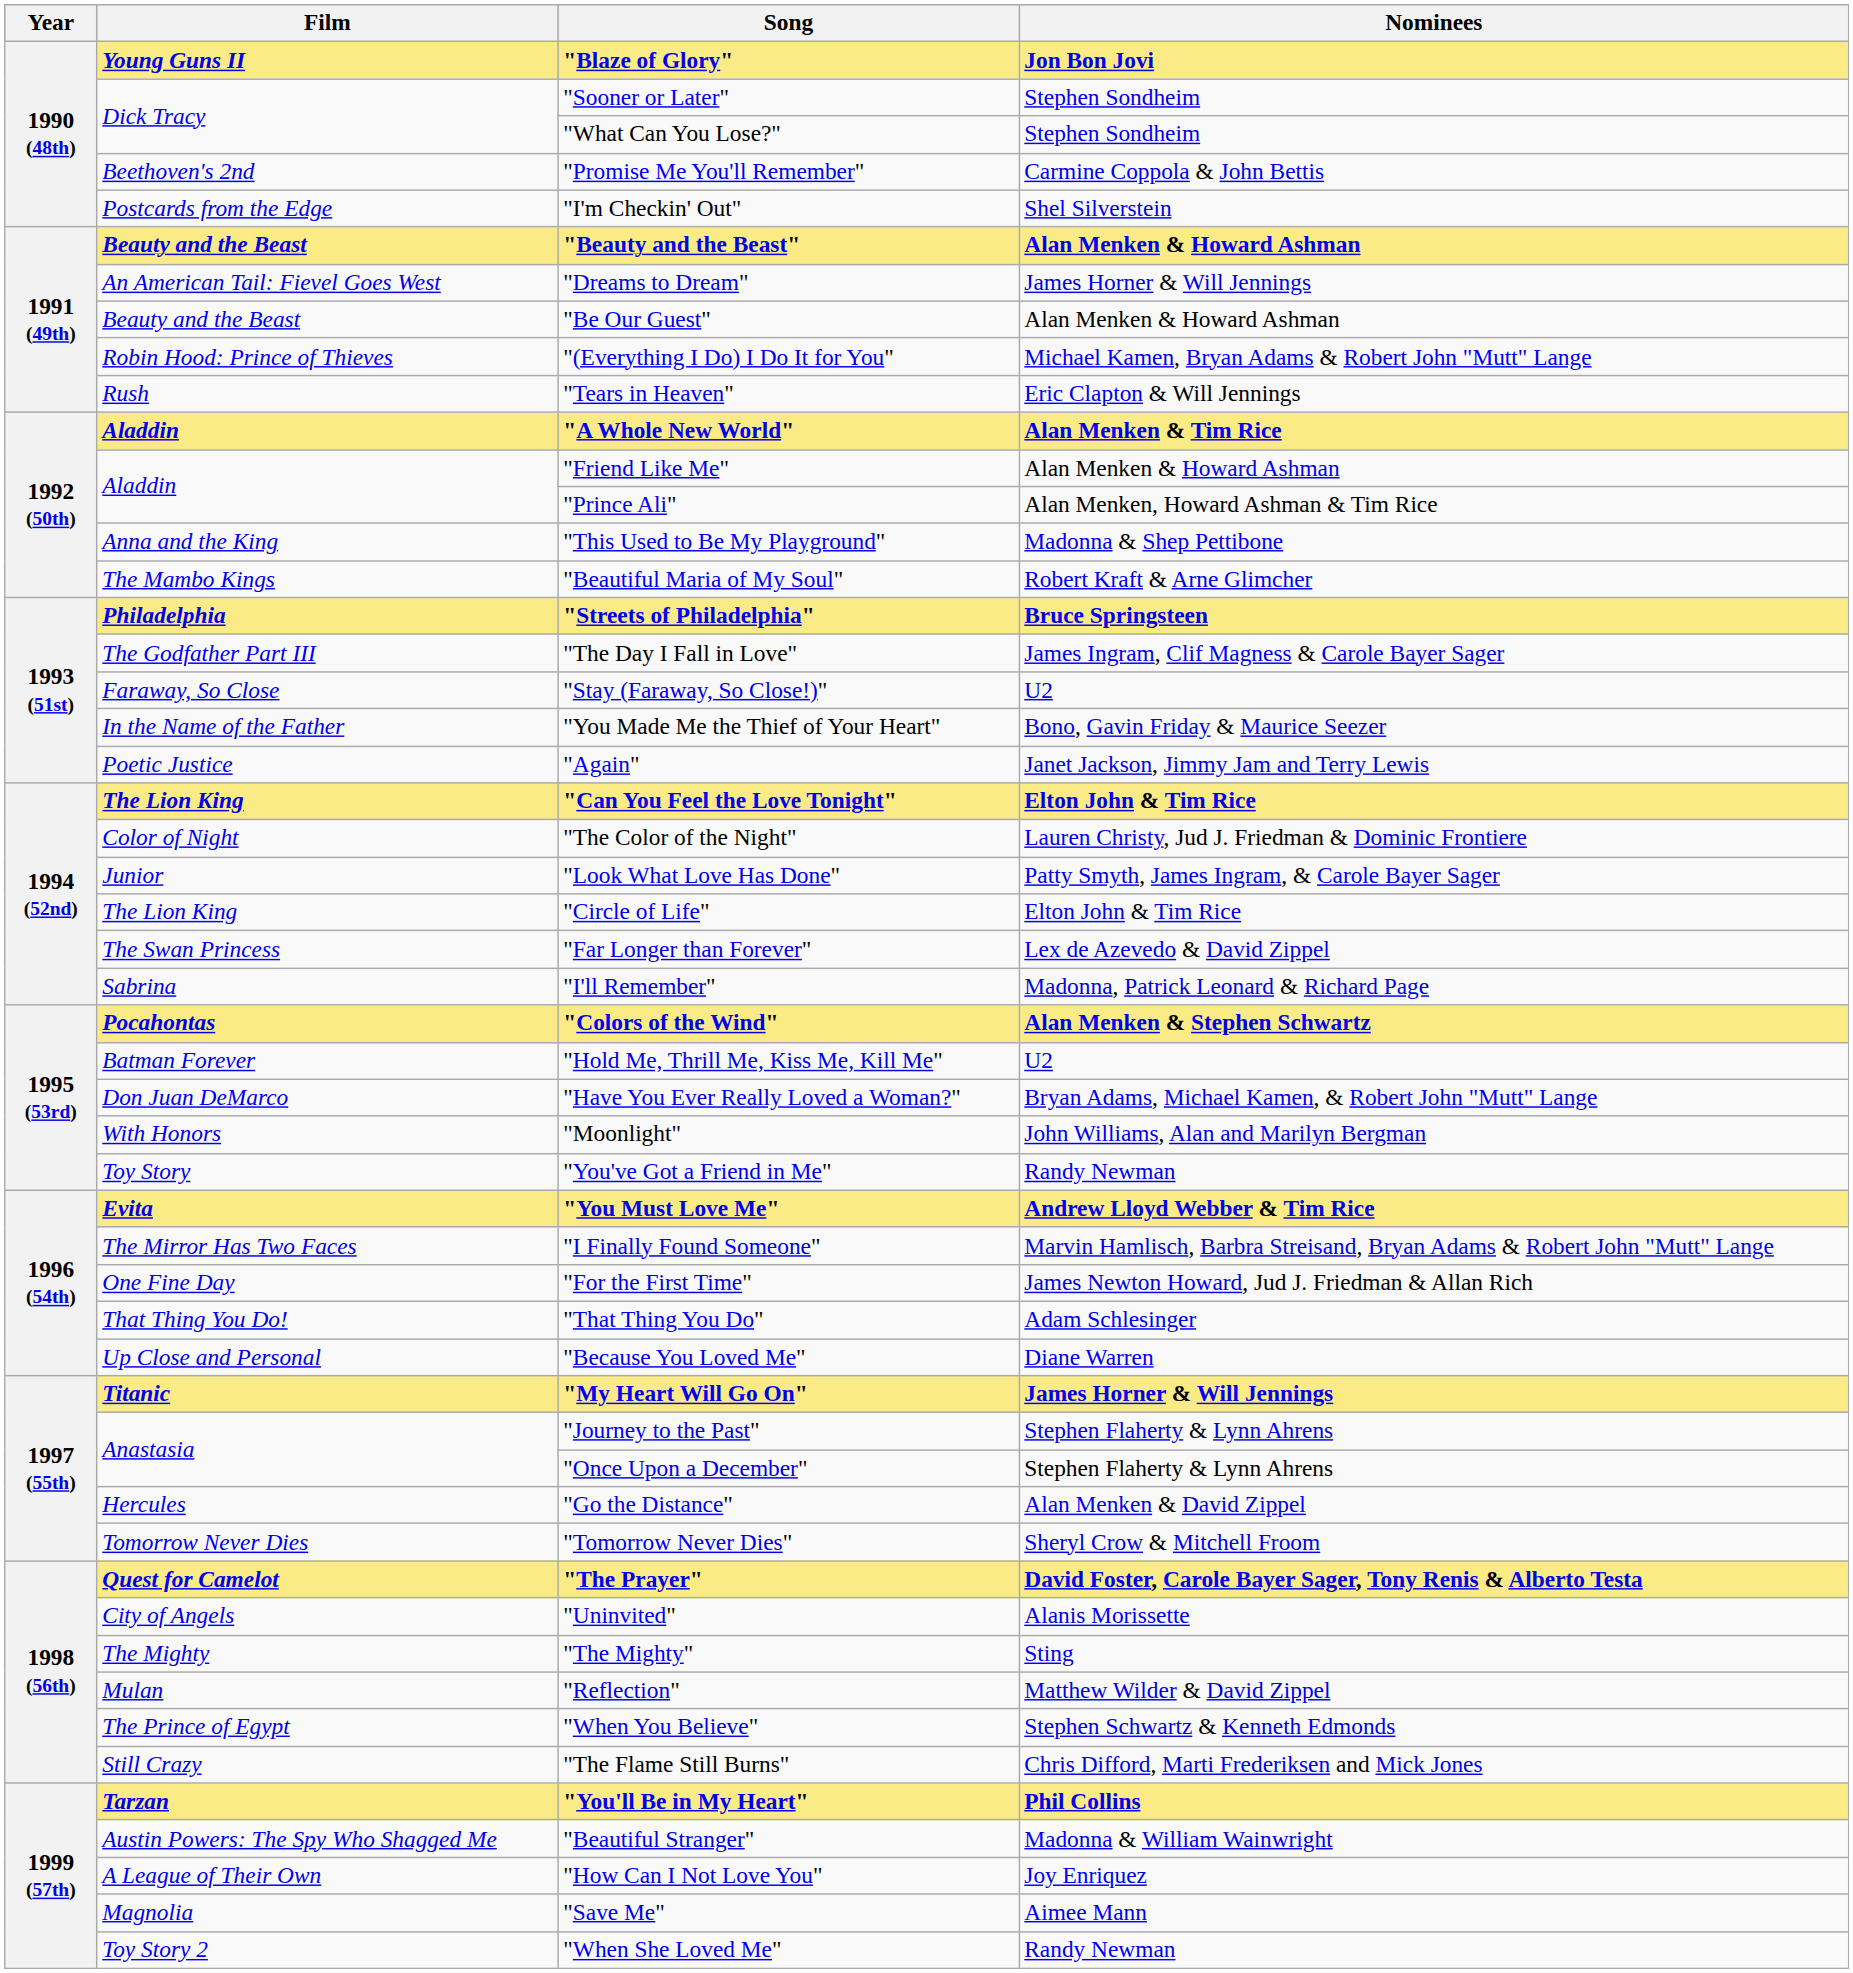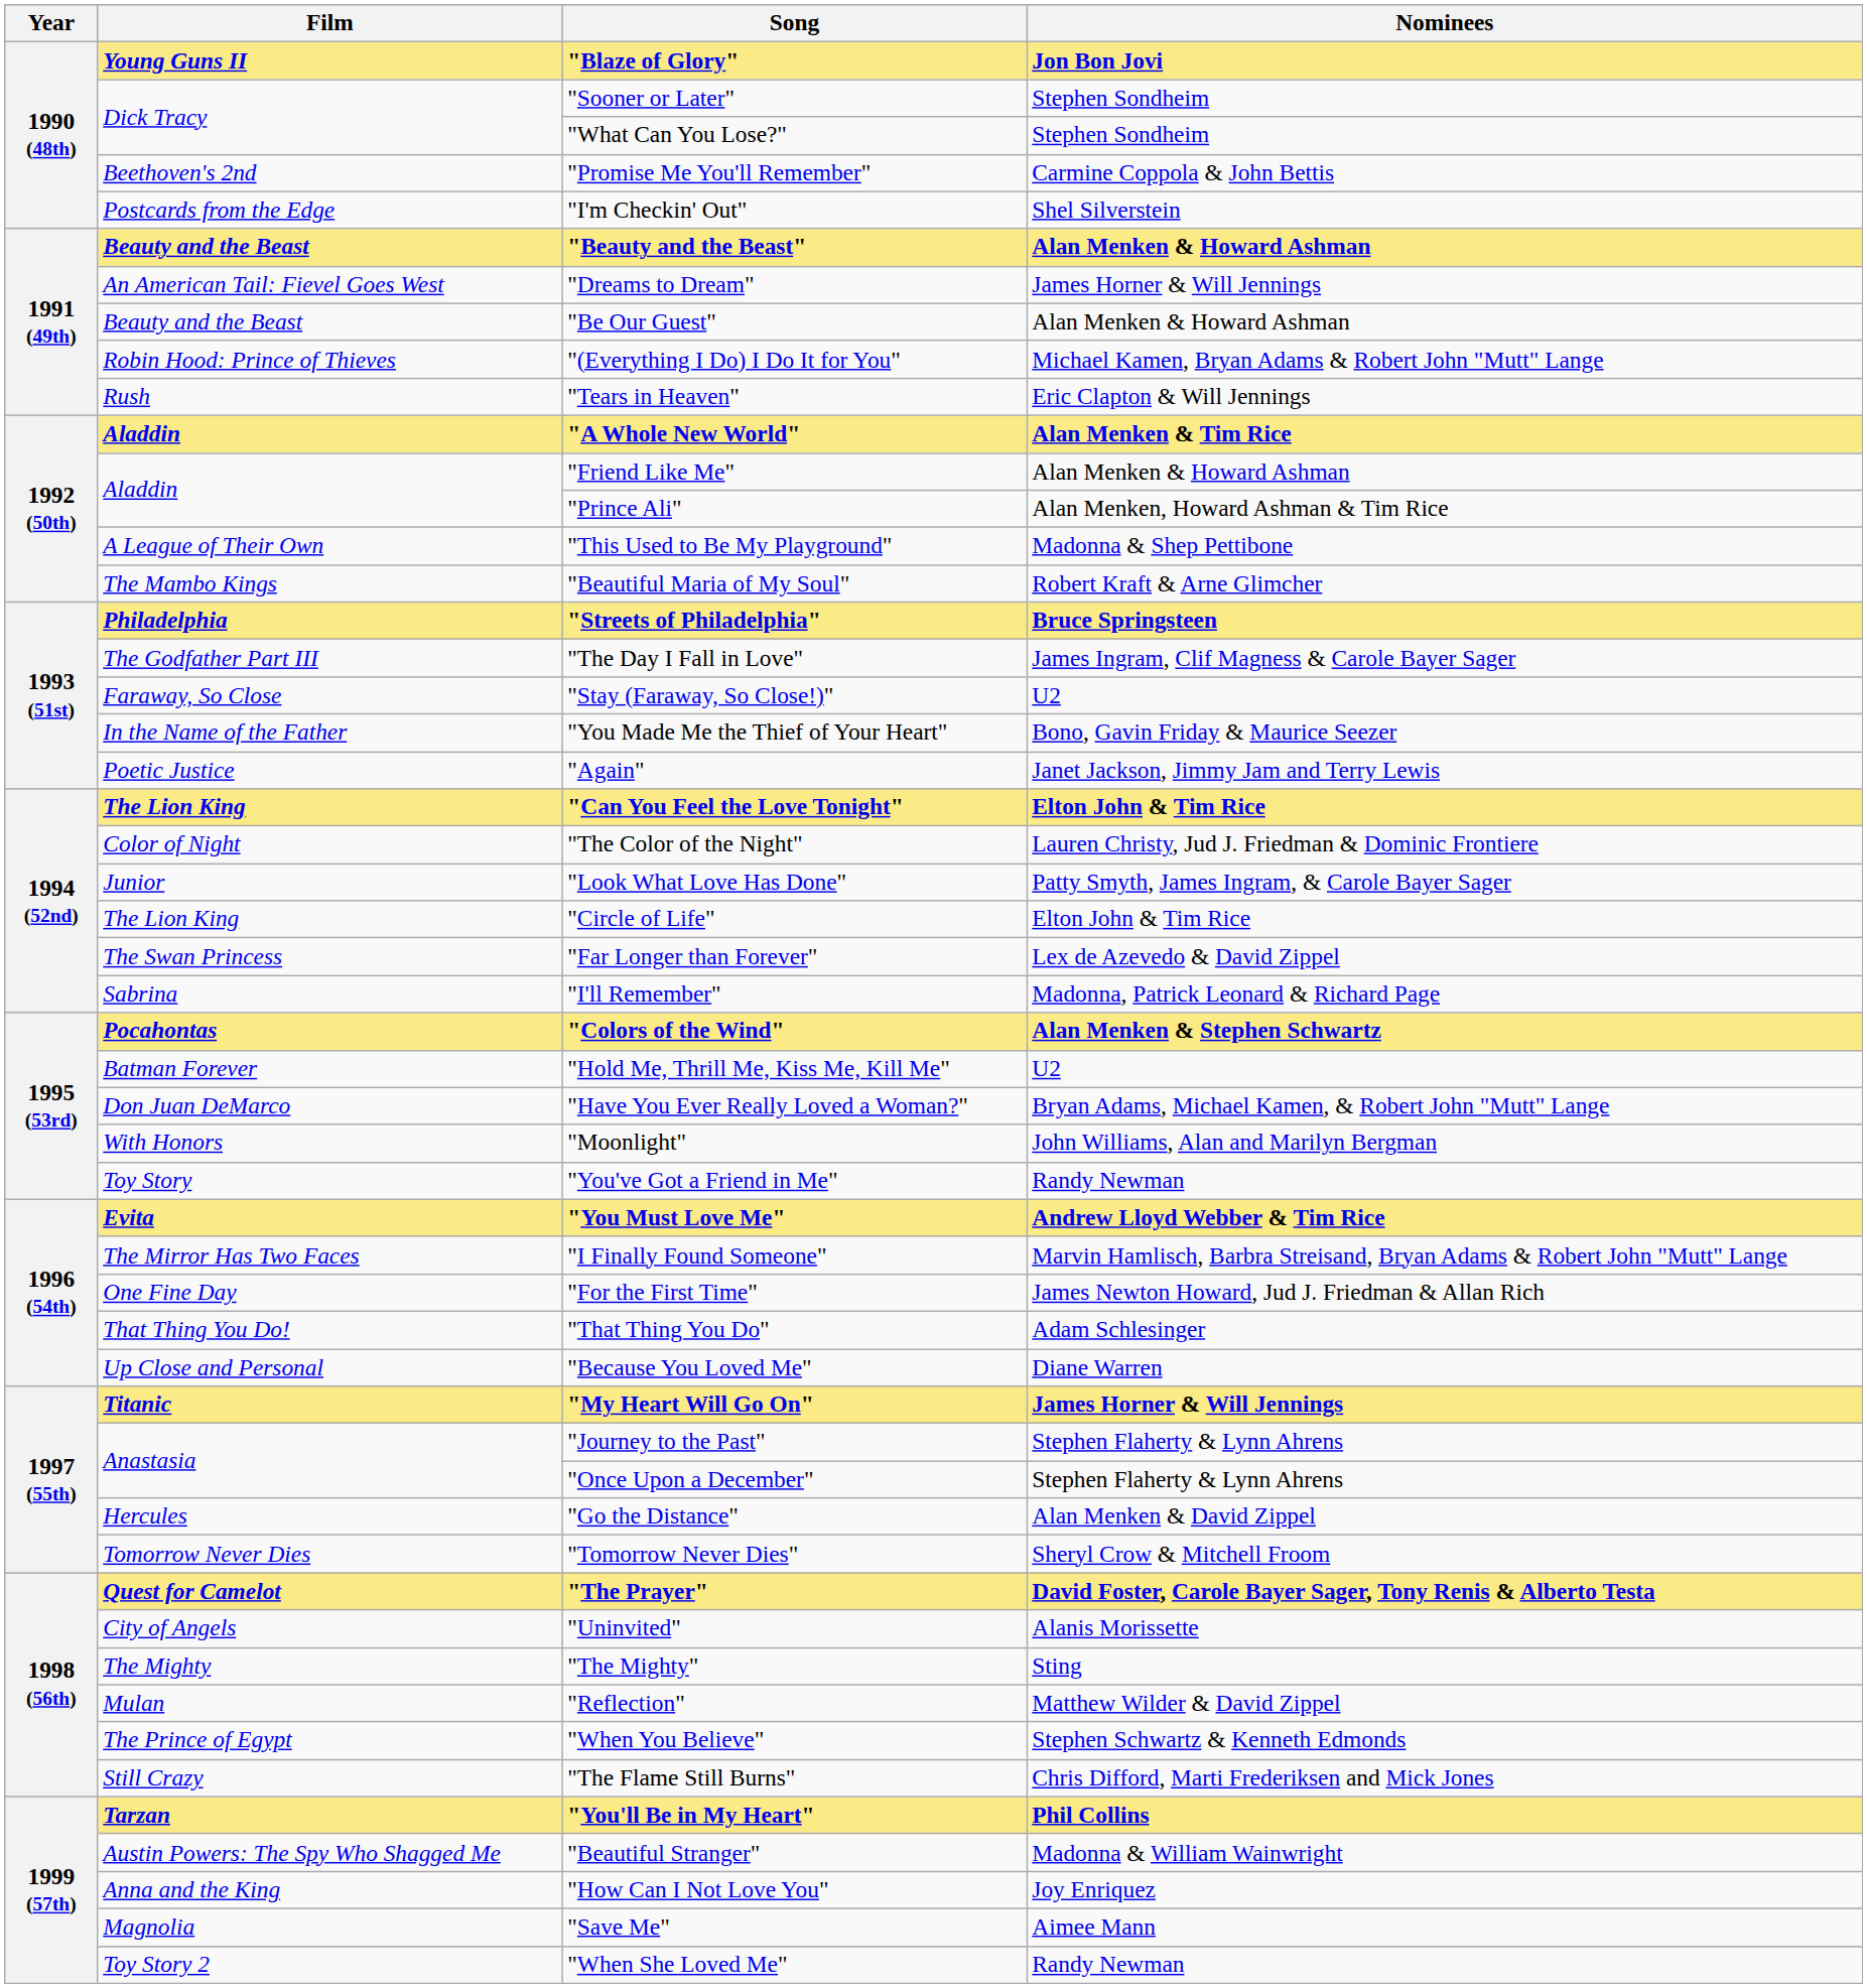"This Used to Be My Playground" | Film: Anna and the King -> A League of Their Own
"How Can I Not Love You" | Film: A League of Their Own -> Anna and the King
